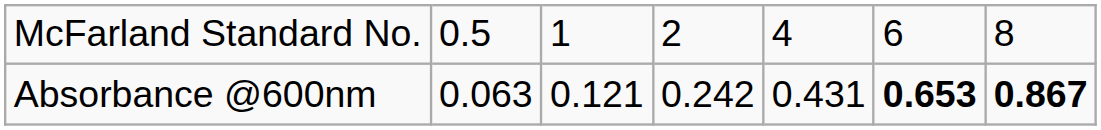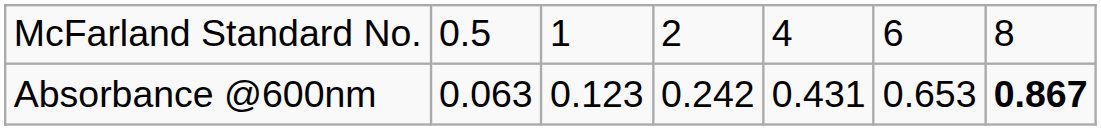Absorbance @600nm | column 3: 0.121 -> 0.123
Absorbance @600nm | column 6: bold -> normal
